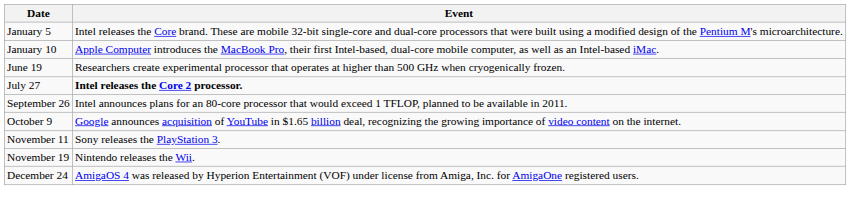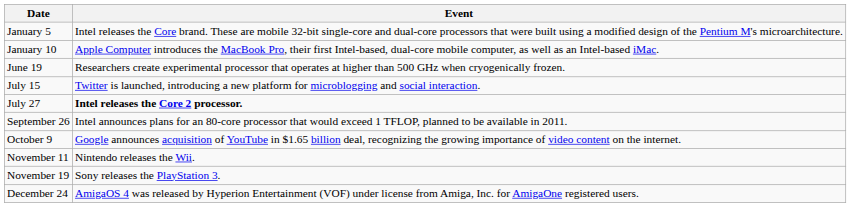+ row: July 15 | Twitter is launched, introducing a new platform for microblogging and social interaction.
November 11 | Event: Sony releases the PlayStation 3. -> Nintendo releases the Wii.
November 19 | Event: Nintendo releases the Wii. -> Sony releases the PlayStation 3.
